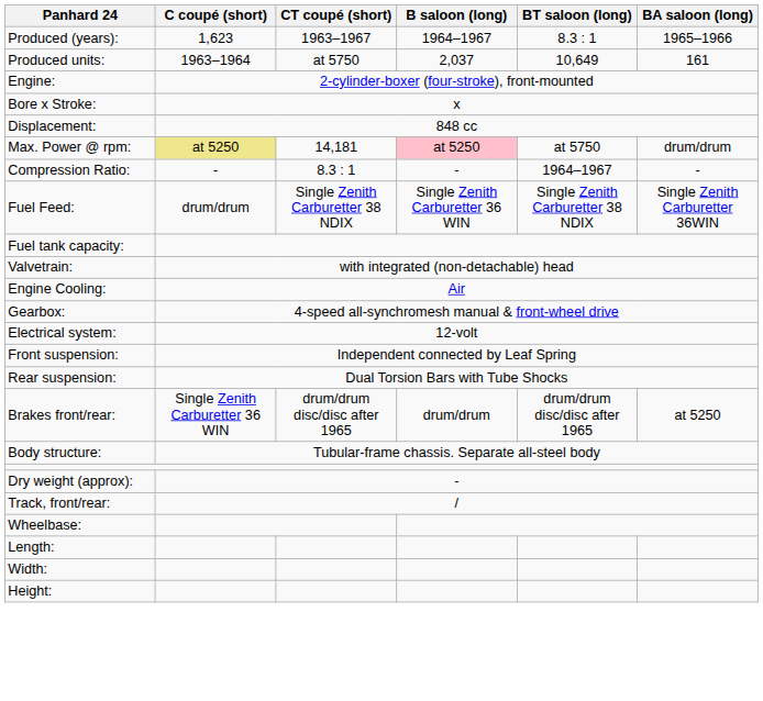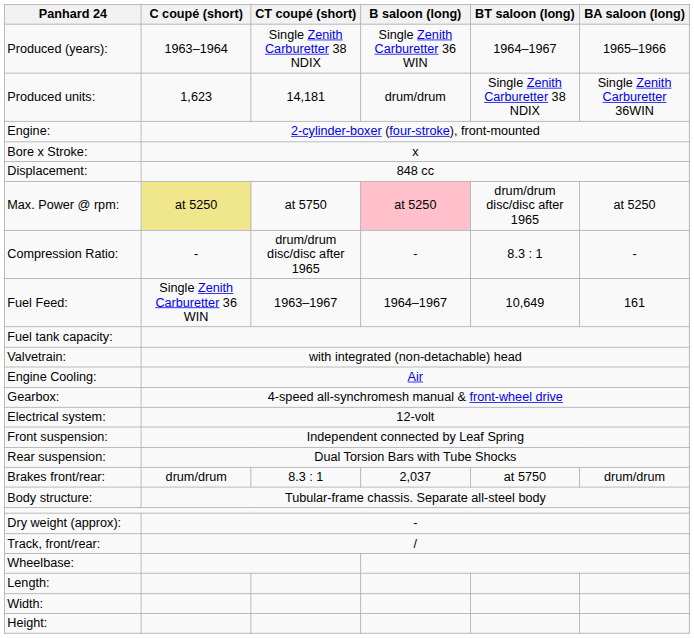Produced (years): | C coupé (short): 1,623 -> 1963–1964
Produced (years): | CT coupé (short): 1963–1967 -> Single Zenith Carburetter 38 NDIX
Produced (years): | B saloon (long): 1964–1967 -> Single Zenith Carburetter 36 WIN
Produced (years): | BT saloon (long): 8.3 : 1 -> 1964–1967
Produced units: | C coupé (short): 1963–1964 -> 1,623
Produced units: | CT coupé (short): at 5750 -> 14,181
Produced units: | B saloon (long): 2,037 -> drum/drum
Produced units: | BT saloon (long): 10,649 -> Single Zenith Carburetter 38 NDIX
Produced units: | BA saloon (long): 161 -> Single Zenith Carburetter 36WIN
Max. Power @ rpm: | CT coupé (short): 14,181 -> at 5750
Max. Power @ rpm: | BT saloon (long): at 5750 -> drum/drum disc/disc after 1965
Max. Power @ rpm: | BA saloon (long): drum/drum -> at 5250
Compression Ratio: | CT coupé (short): 8.3 : 1 -> drum/drum disc/disc after 1965
Compression Ratio: | BT saloon (long): 1964–1967 -> 8.3 : 1
Fuel Feed: | C coupé (short): drum/drum -> Single Zenith Carburetter 36 WIN
Fuel Feed: | CT coupé (short): Single Zenith Carburetter 38 NDIX -> 1963–1967
Fuel Feed: | B saloon (long): Single Zenith Carburetter 36 WIN -> 1964–1967
Fuel Feed: | BT saloon (long): Single Zenith Carburetter 38 NDIX -> 10,649
Fuel Feed: | BA saloon (long): Single Zenith Carburetter 36WIN -> 161
Brakes front/rear: | C coupé (short): Single Zenith Carburetter 36 WIN -> drum/drum
Brakes front/rear: | CT coupé (short): drum/drum disc/disc after 1965 -> 8.3 : 1
Brakes front/rear: | B saloon (long): drum/drum -> 2,037
Brakes front/rear: | BT saloon (long): drum/drum disc/disc after 1965 -> at 5750
Brakes front/rear: | BA saloon (long): at 5250 -> drum/drum
